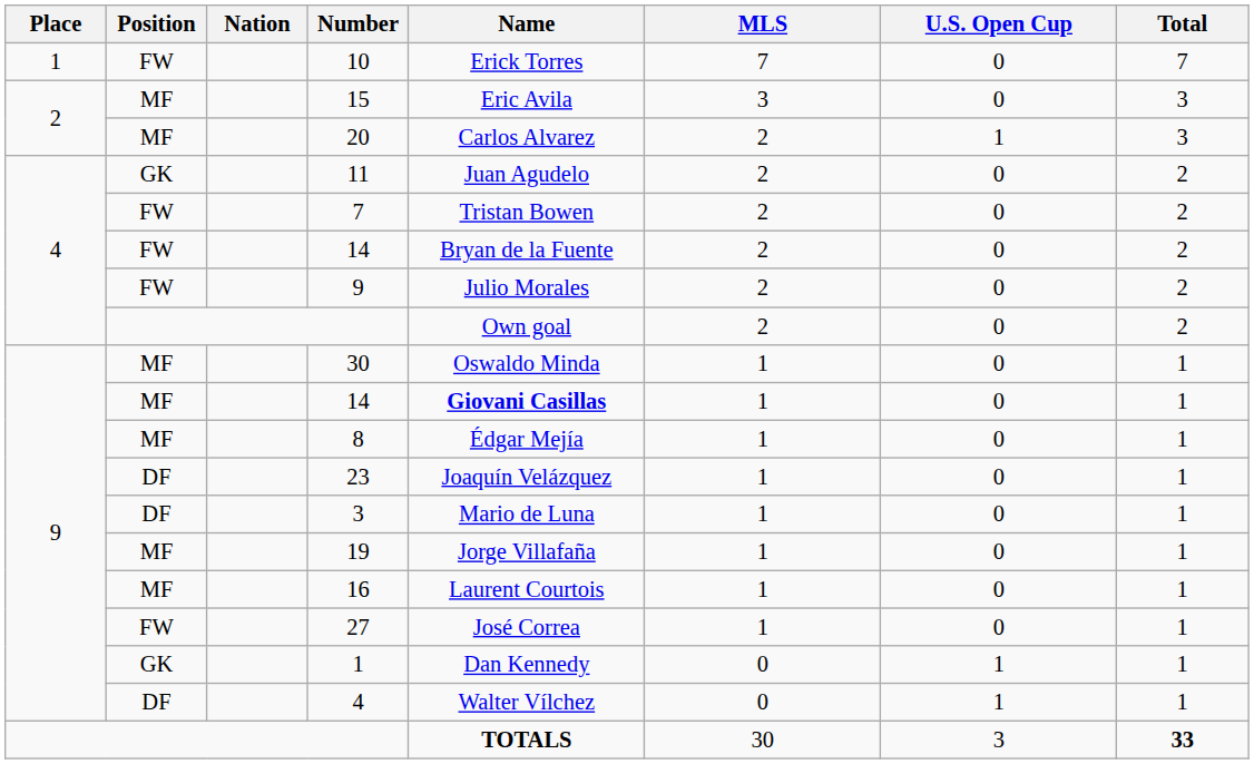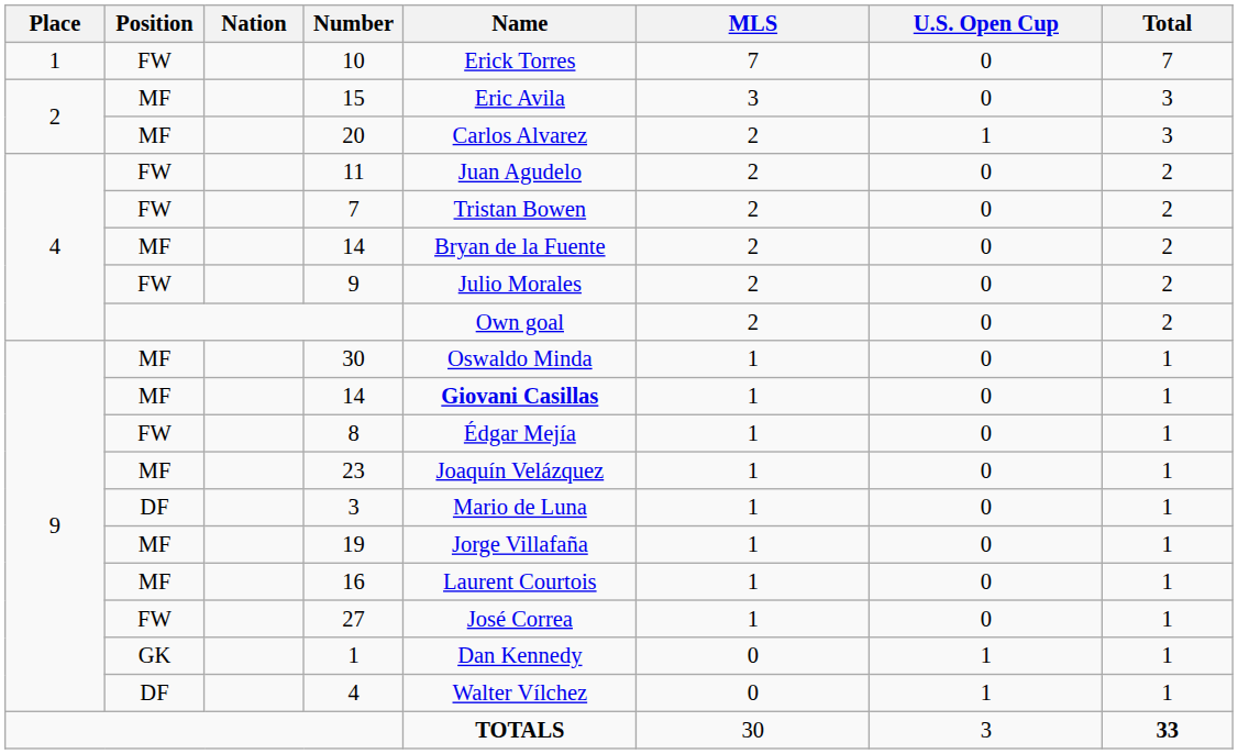11 | Position: GK -> FW
4 / 14 | Position: FW -> MF
8 | Position: MF -> FW
23 | Position: DF -> MF
